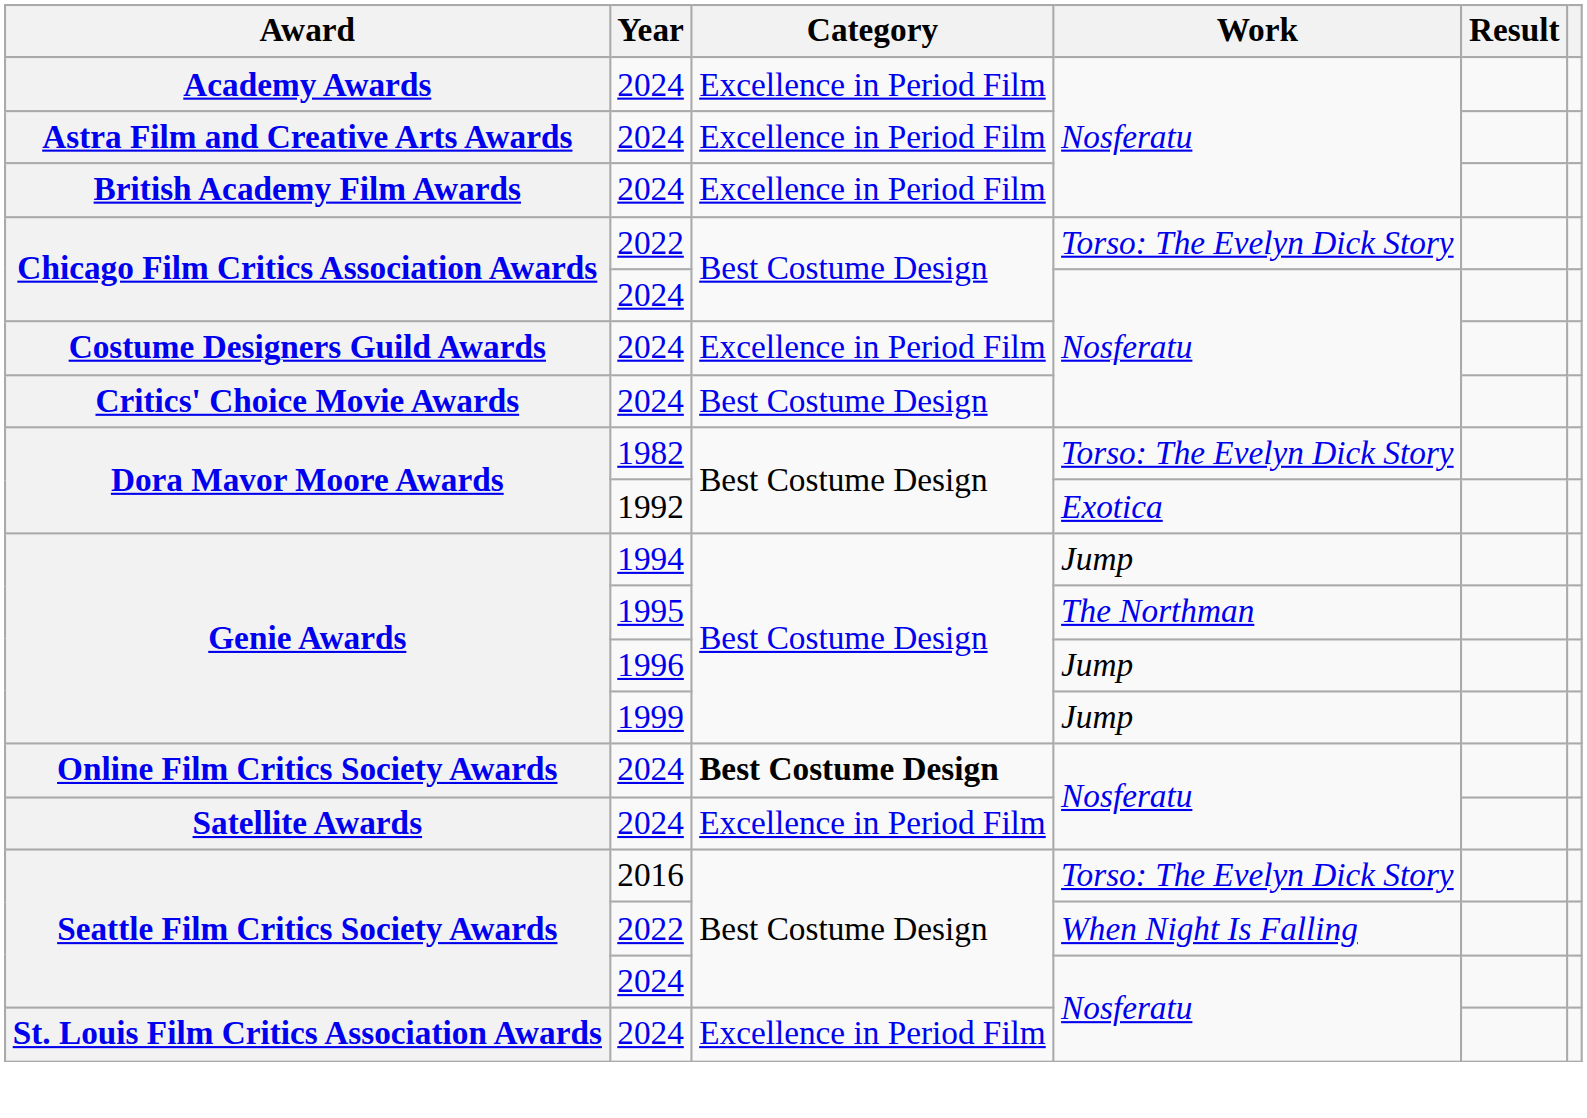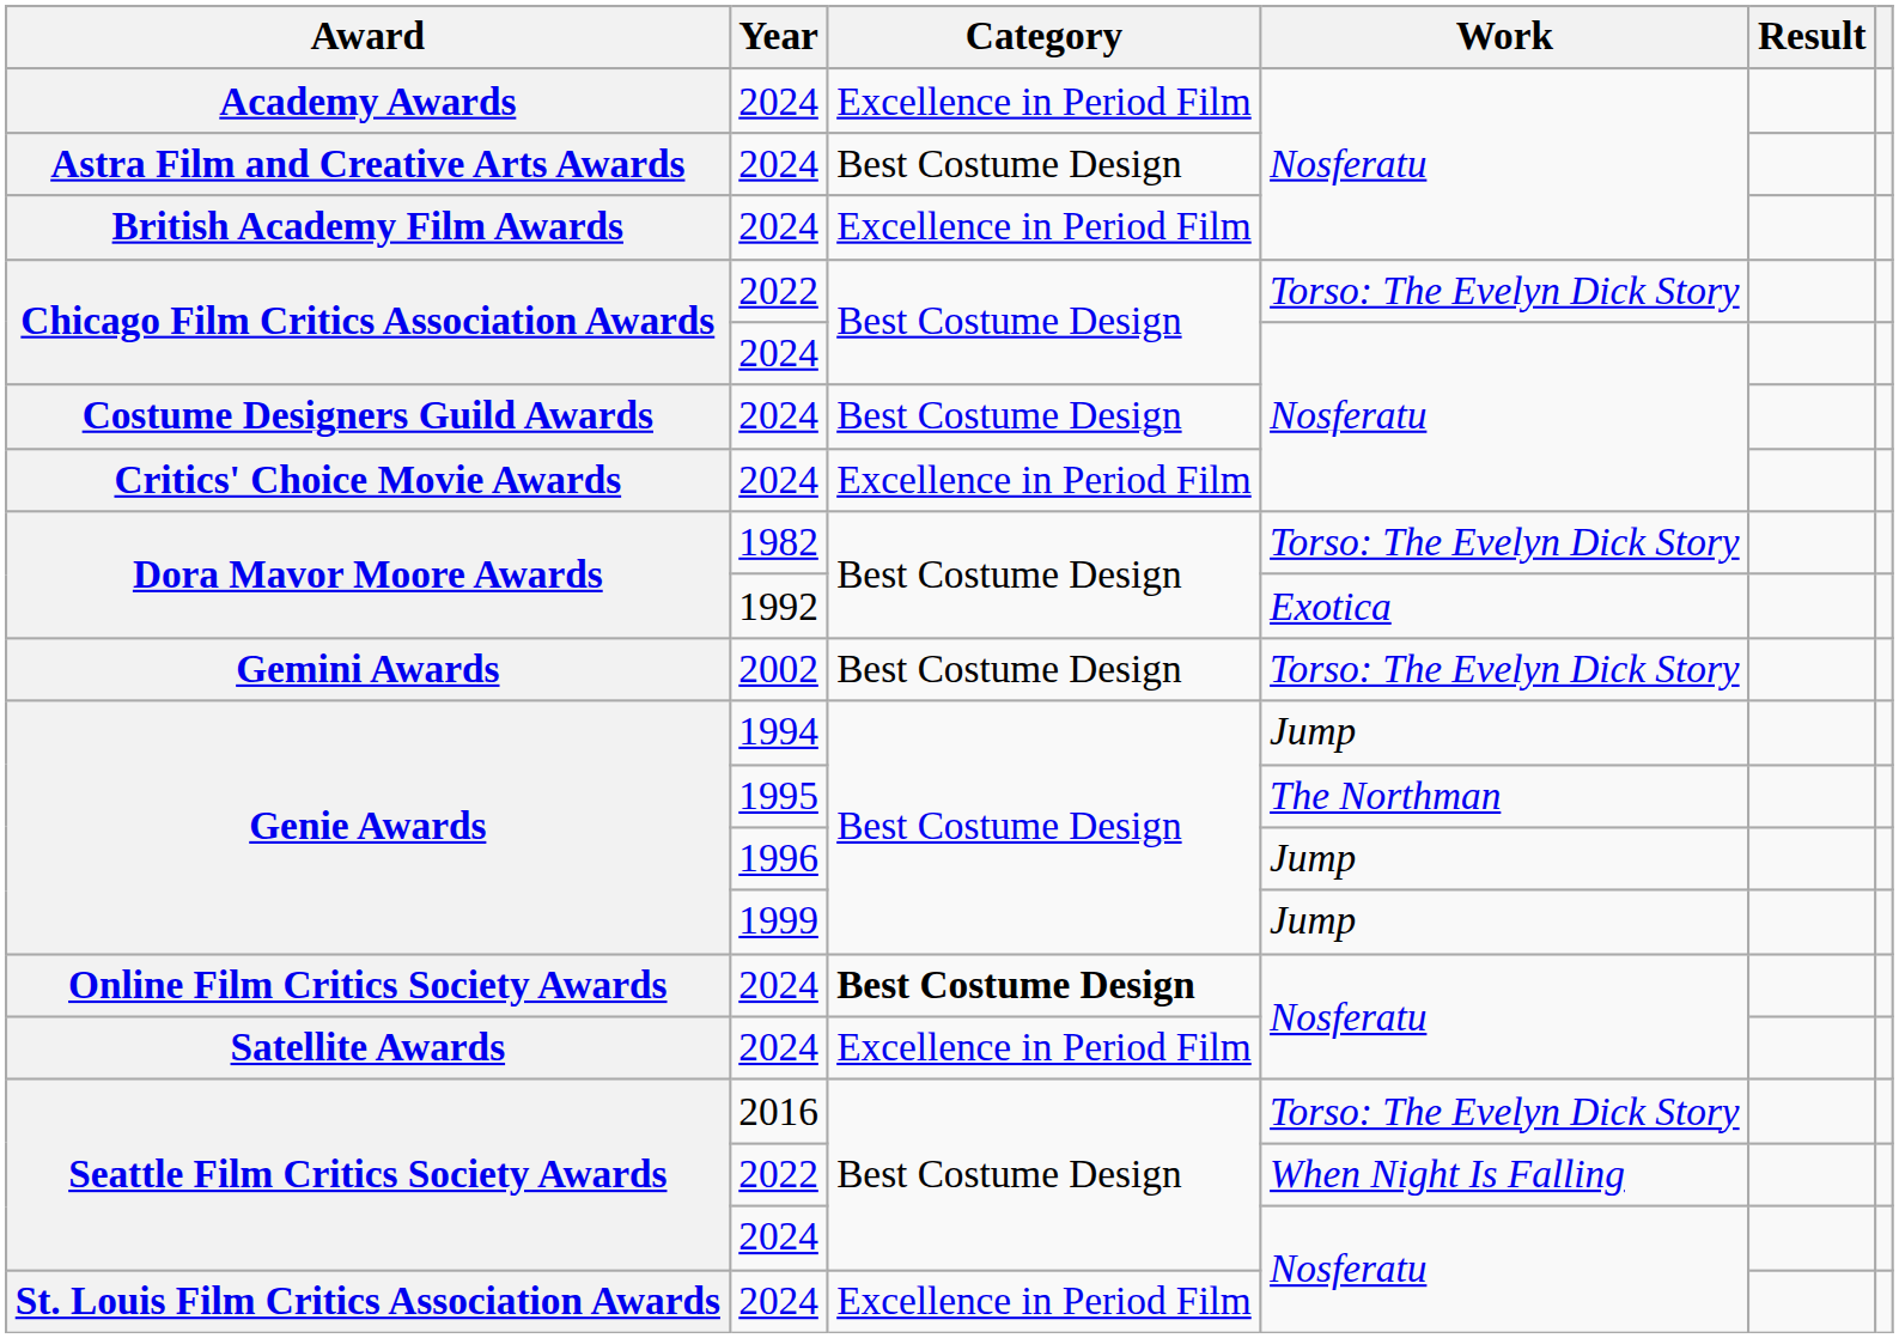Astra Film and Creative Arts Awards | Category: Excellence in Period Film -> Best Costume Design
Costume Designers Guild Awards | Category: Excellence in Period Film -> Best Costume Design
Critics' Choice Movie Awards | Category: Best Costume Design -> Excellence in Period Film
+ row: Gemini Awards | 2002 | Best Costume Design | Torso: The Evelyn Dick Story
